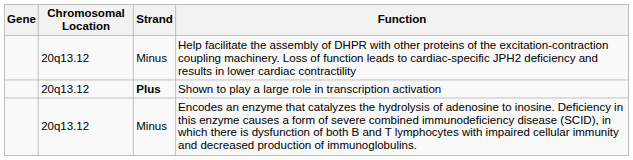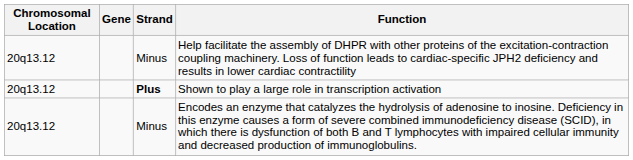columns swapped: Gene <-> Chromosomal Location
